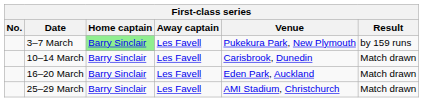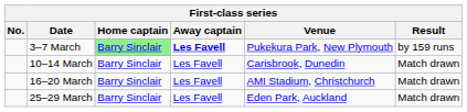3–7 March | Away captain: normal -> bold
16–20 March | Venue: Eden Park, Auckland -> AMI Stadium, Christchurch
25–29 March | Venue: AMI Stadium, Christchurch -> Eden Park, Auckland
